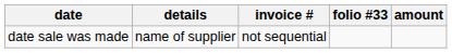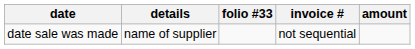columns swapped: folio #33 <-> invoice #
